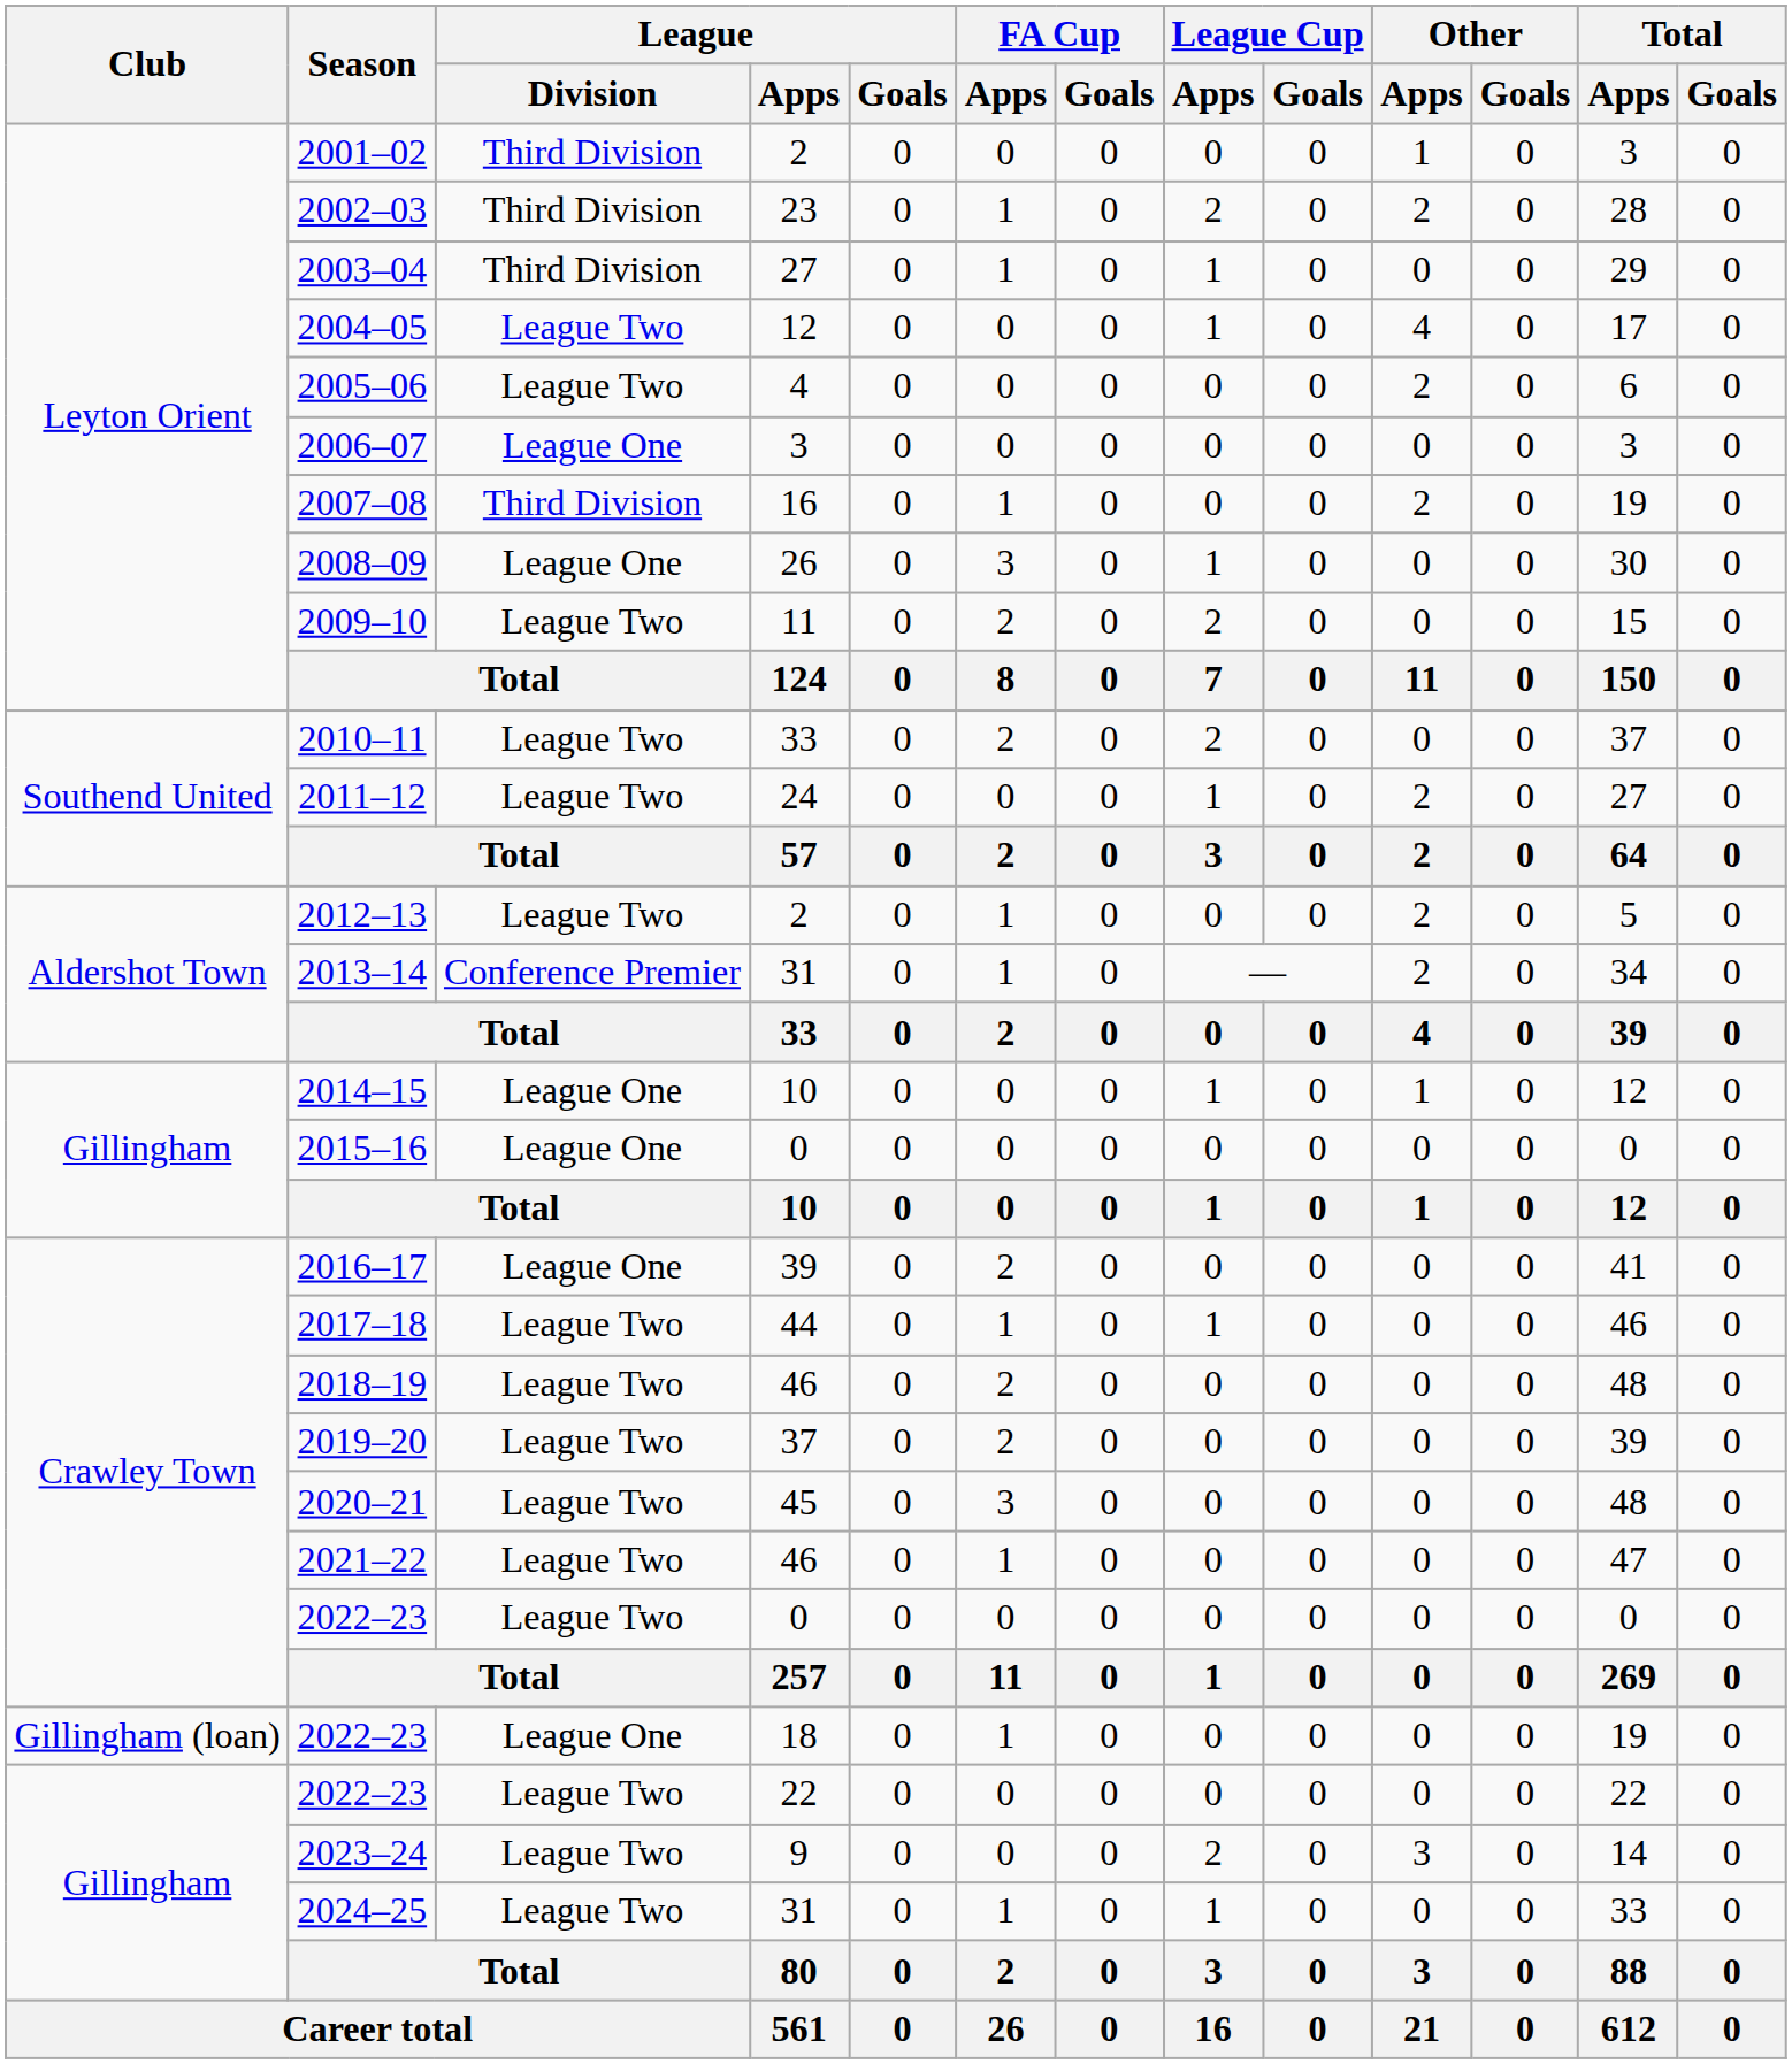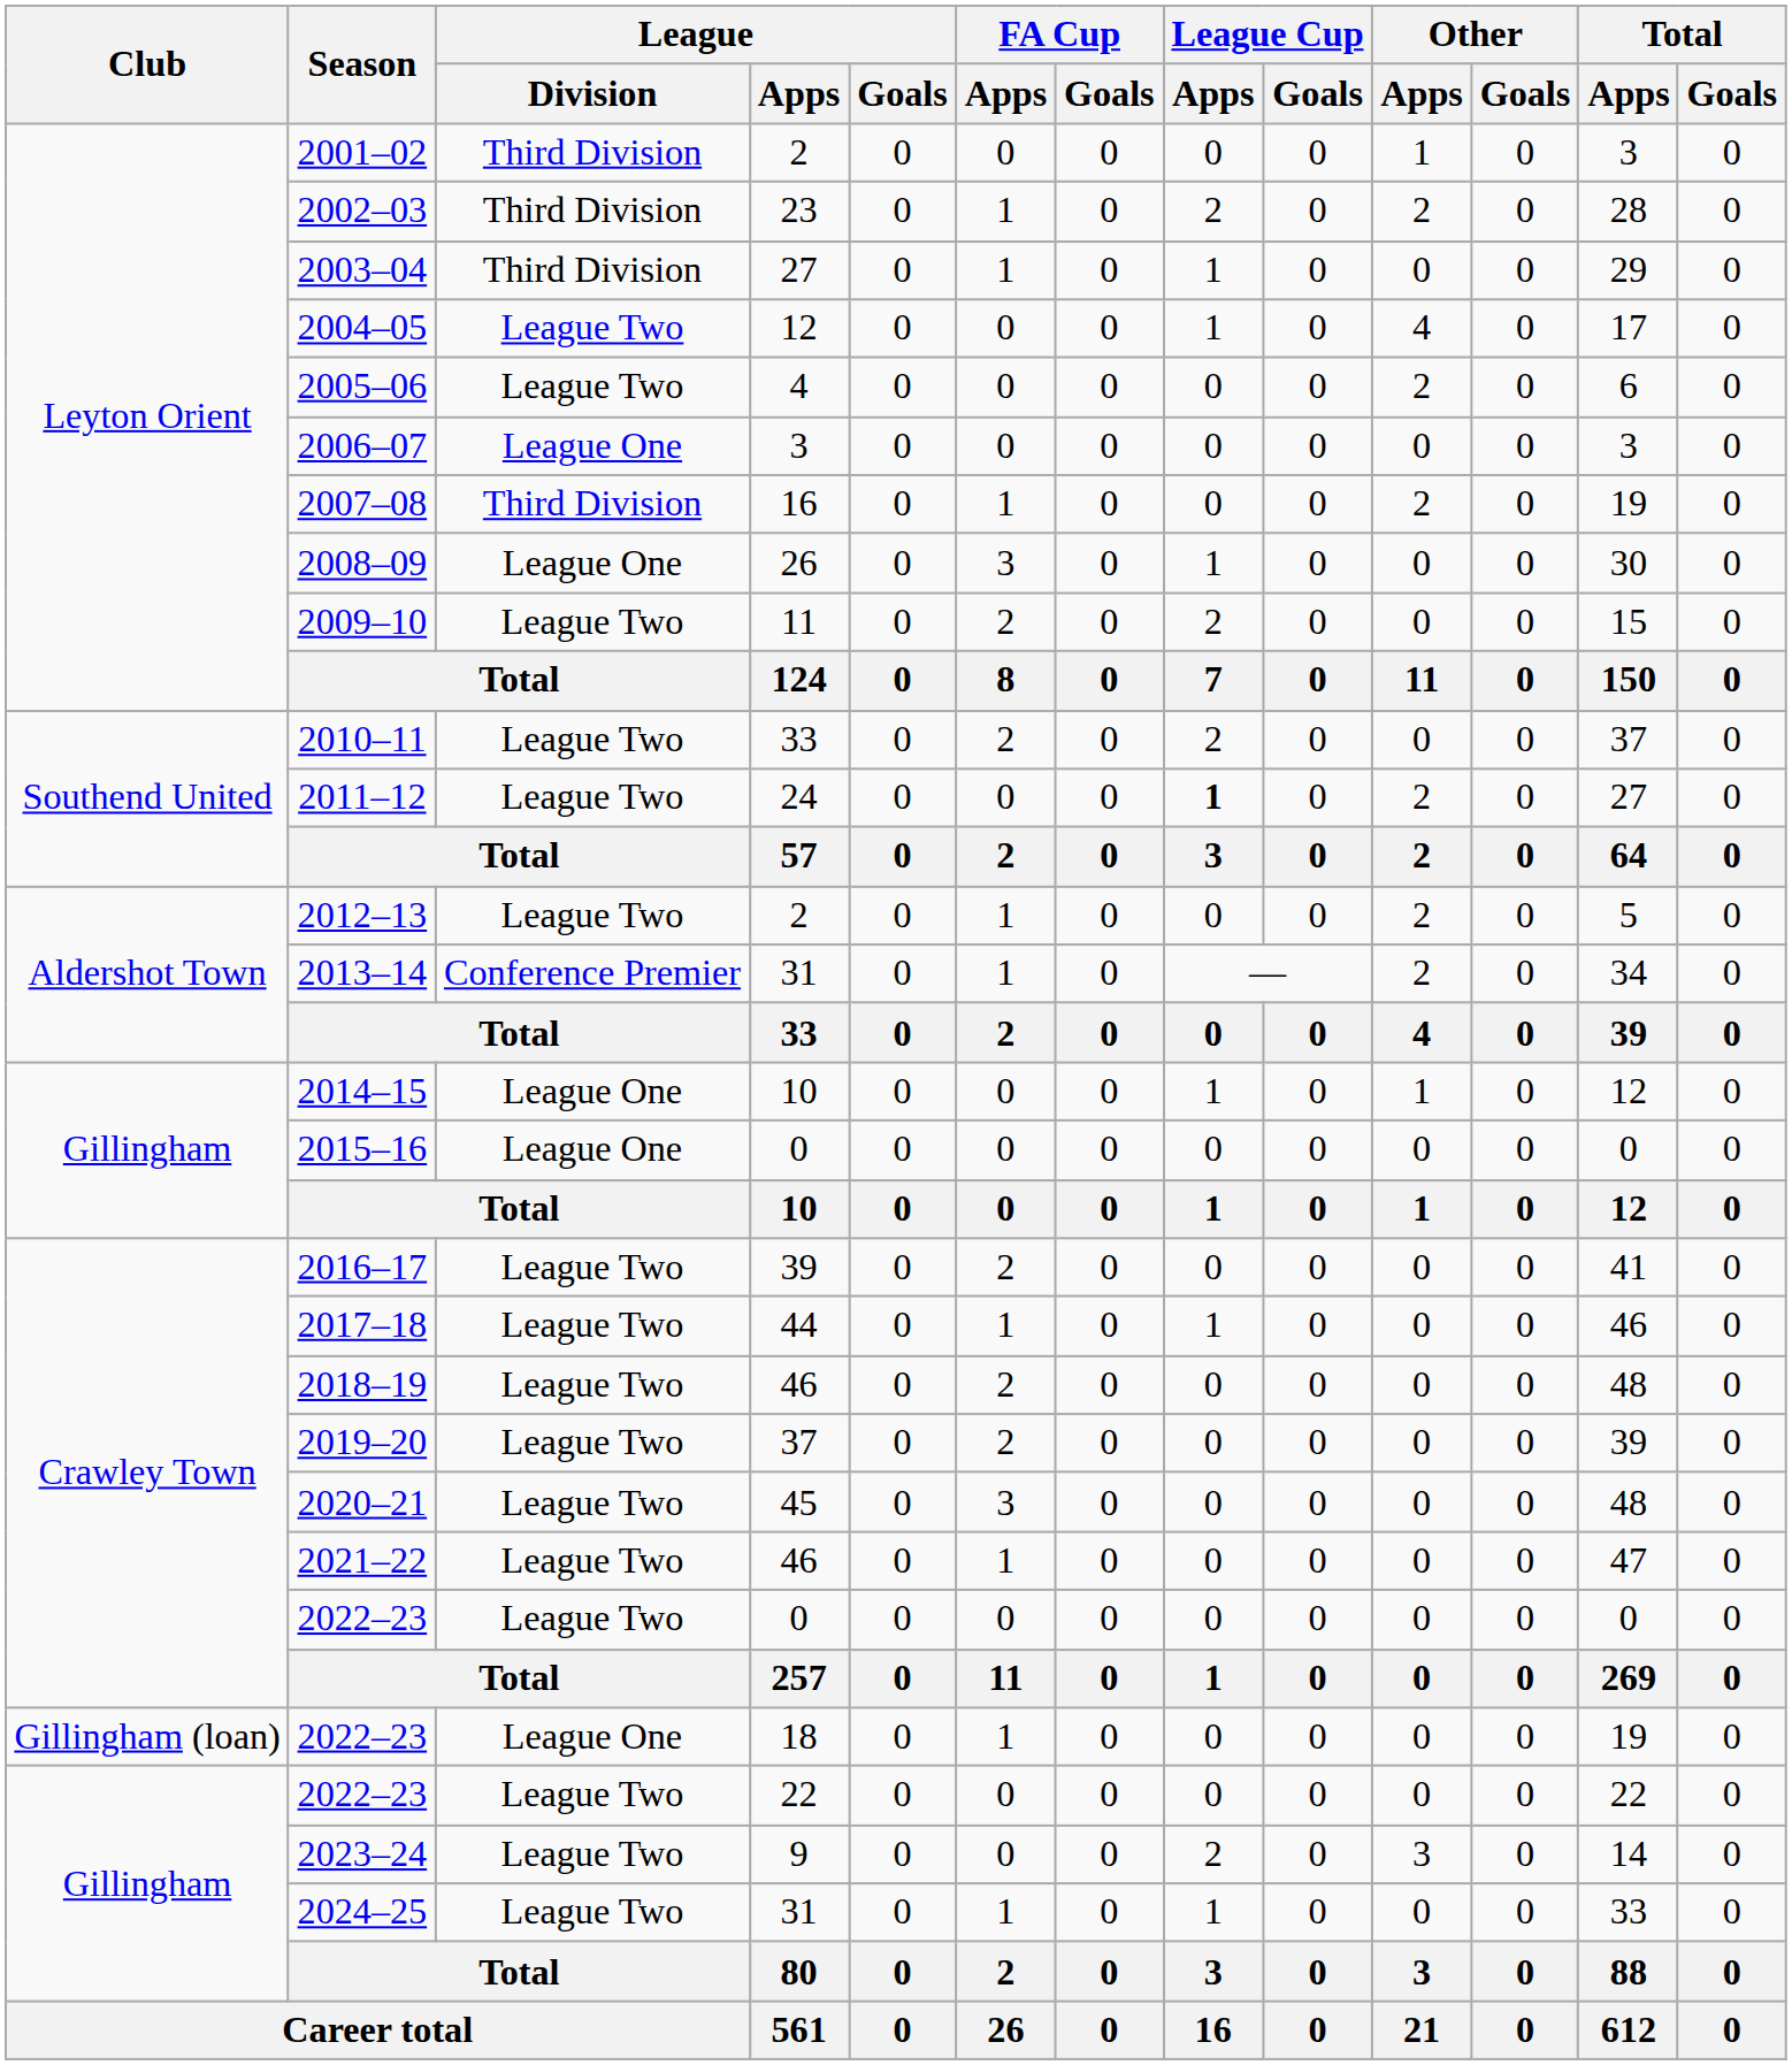2011–12 | League Cup / Apps: normal -> bold
2016–17 | League / Division: League One -> League Two
